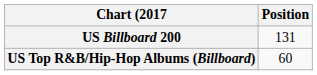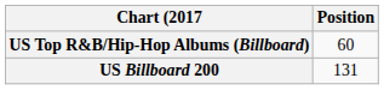rows swapped: US Billboard 200 <-> US Top R&B/Hip-Hop Albums (Billboard)
